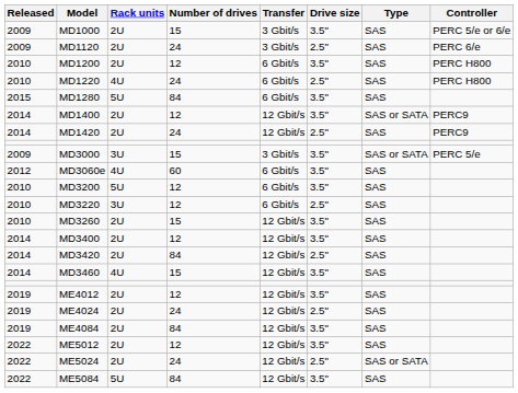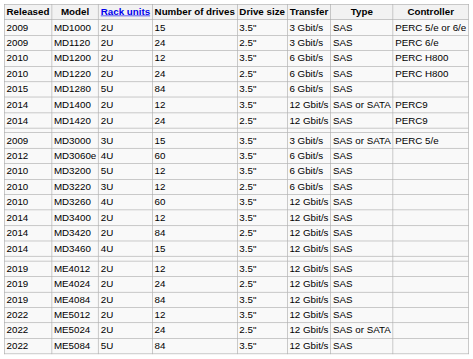columns swapped: Drive size <-> Transfer
MD1220 | Rack units: 4U -> 2U
MD3260 | Rack units: 2U -> 4U
MD3260 | Number of drives: 15 -> 60
